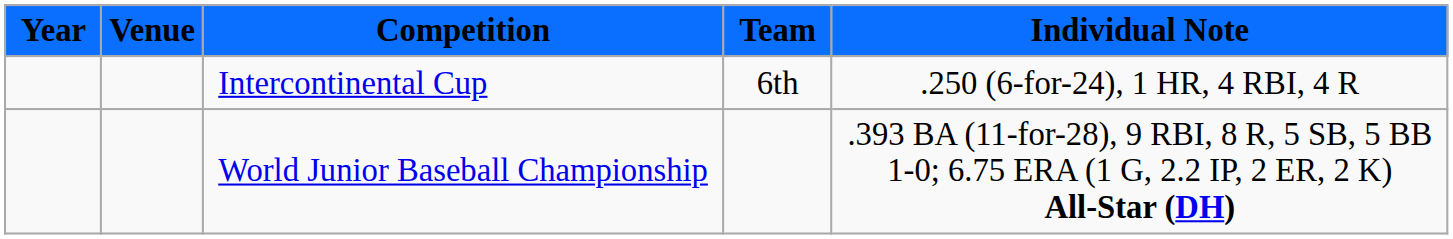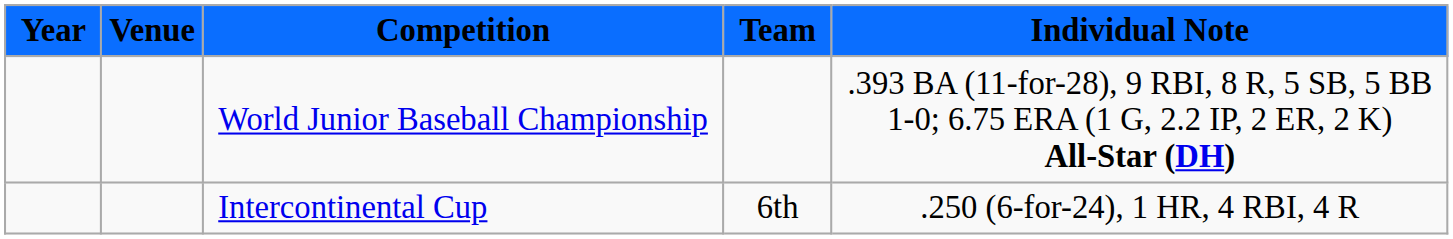rows swapped: World Junior Baseball Championship <-> Intercontinental Cup
